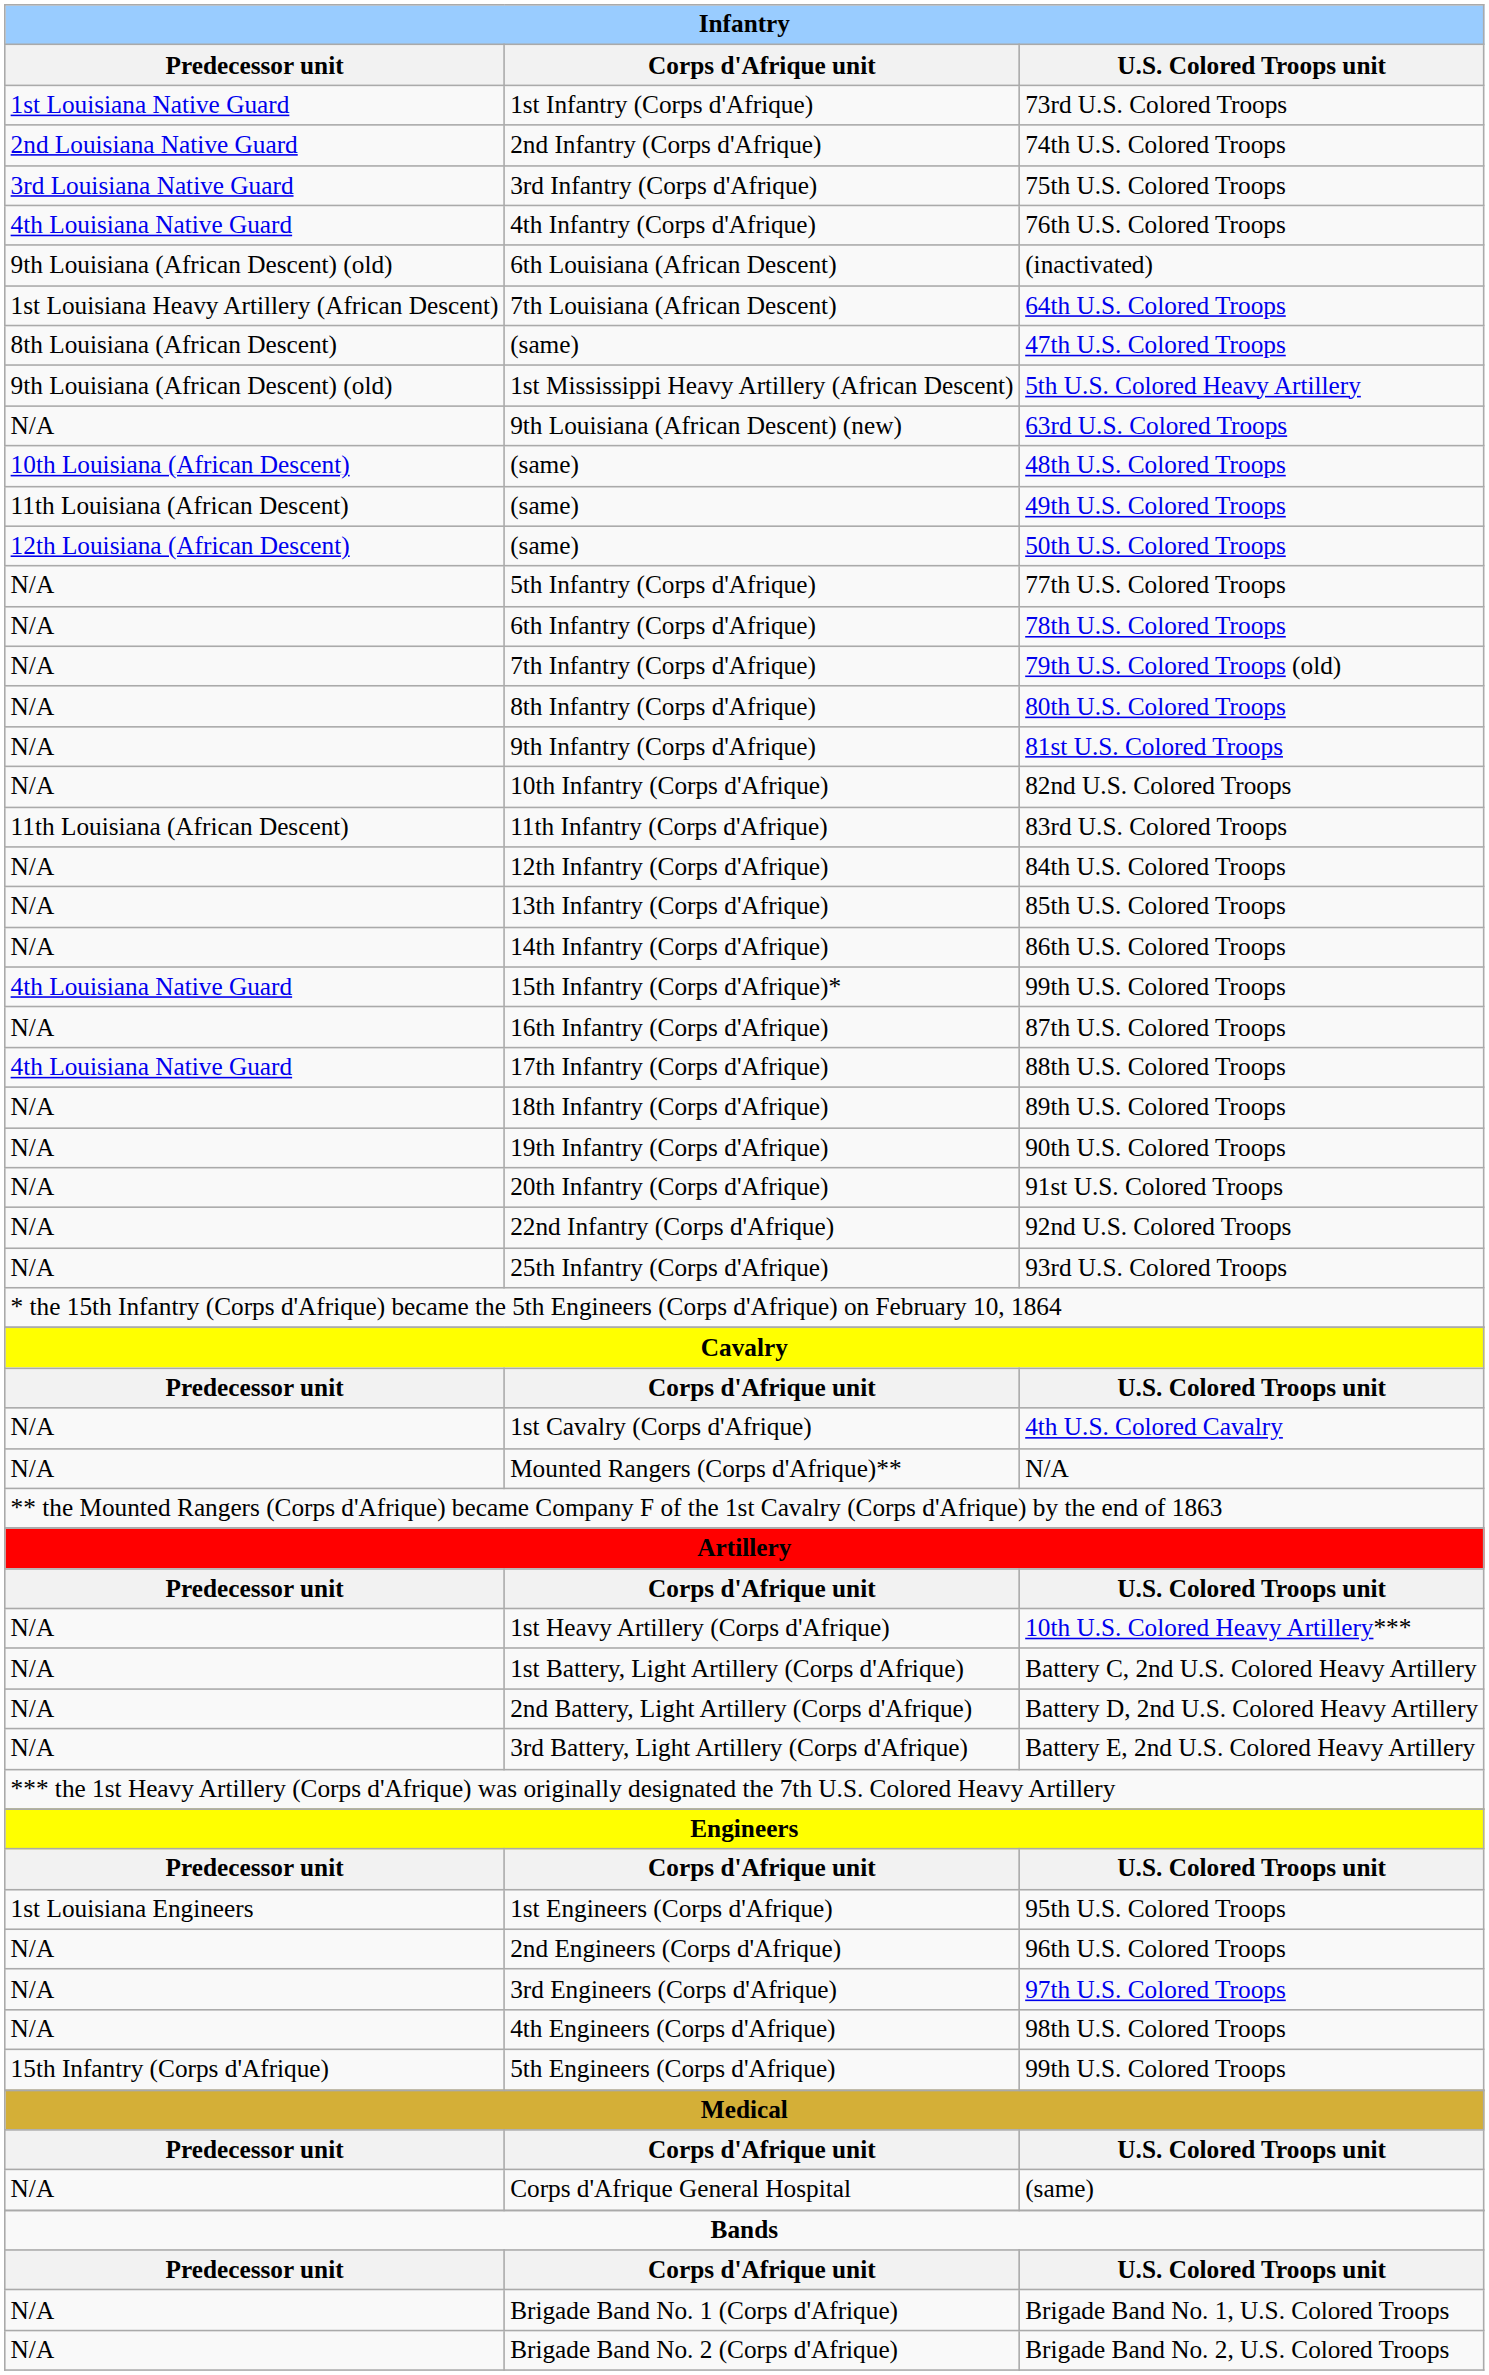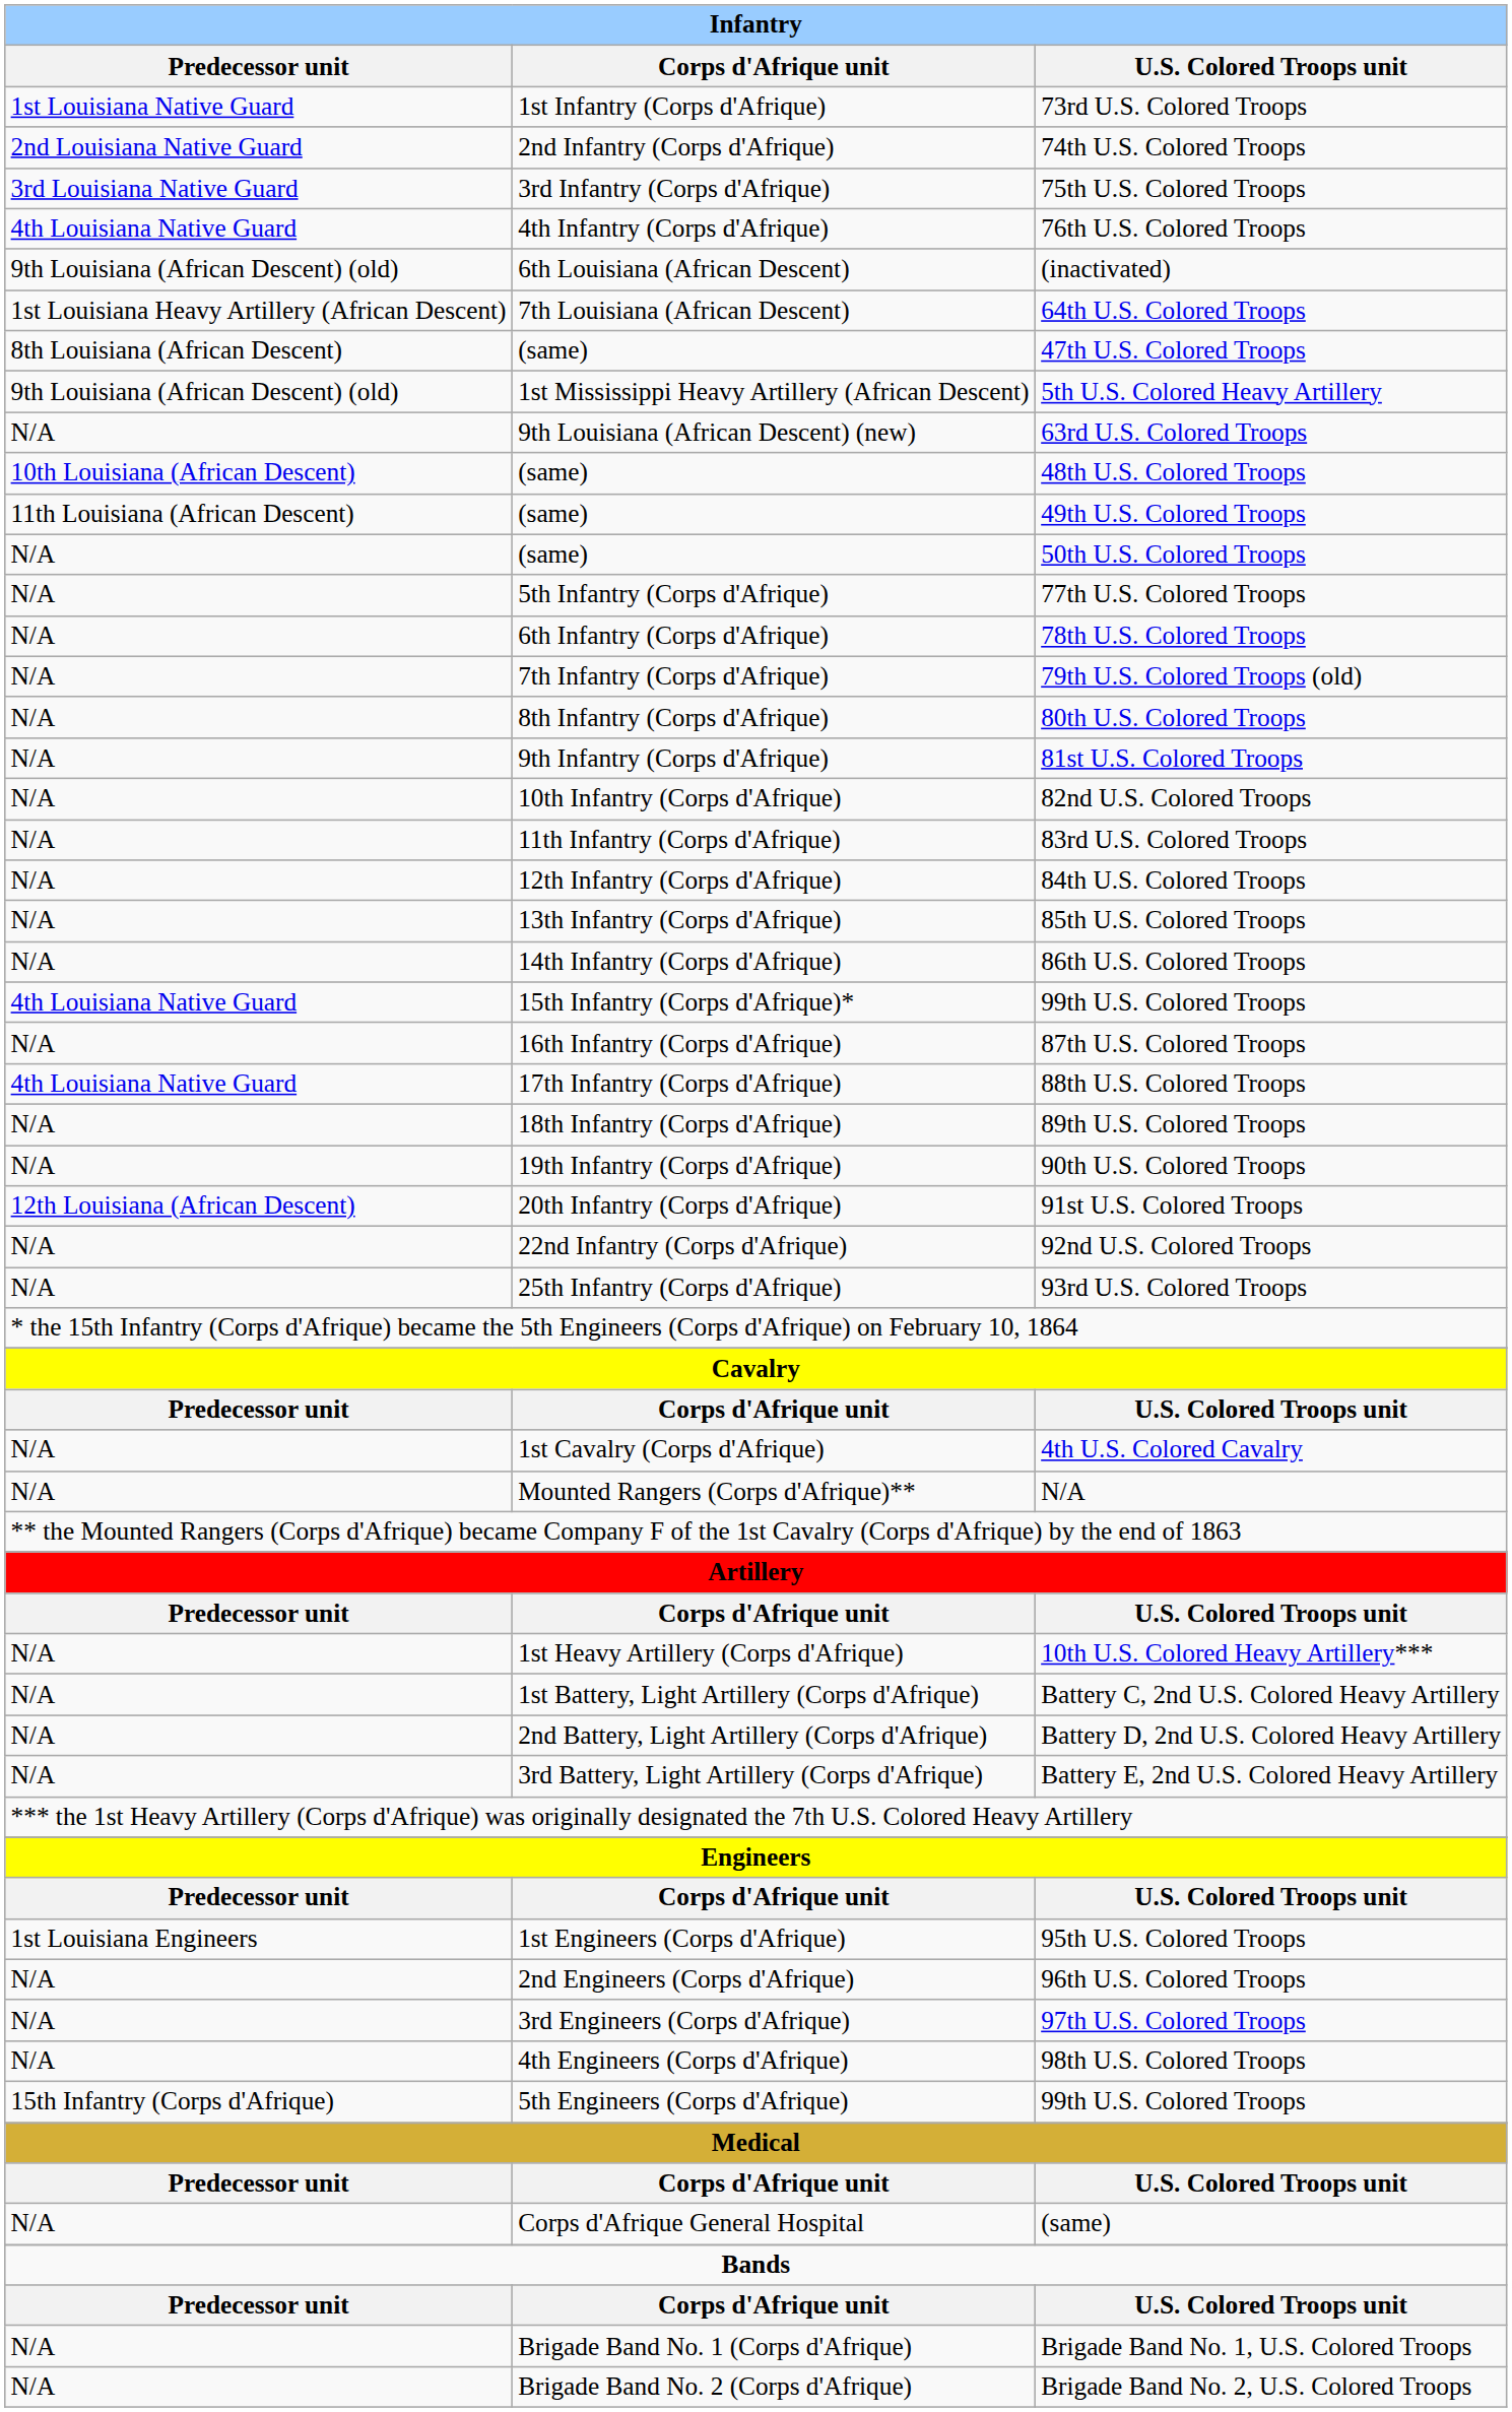50th U.S. Colored Troops | Predecessor unit: 12th Louisiana (African Descent) -> N/A
83rd U.S. Colored Troops | Predecessor unit: 11th Louisiana (African Descent) -> N/A
91st U.S. Colored Troops | Predecessor unit: N/A -> 12th Louisiana (African Descent)
